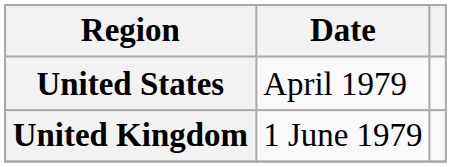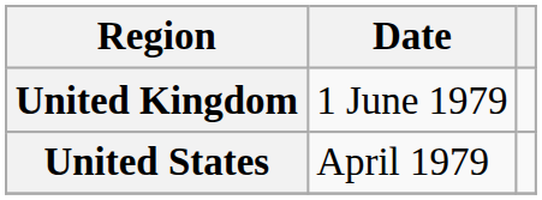rows swapped: United States <-> United Kingdom
